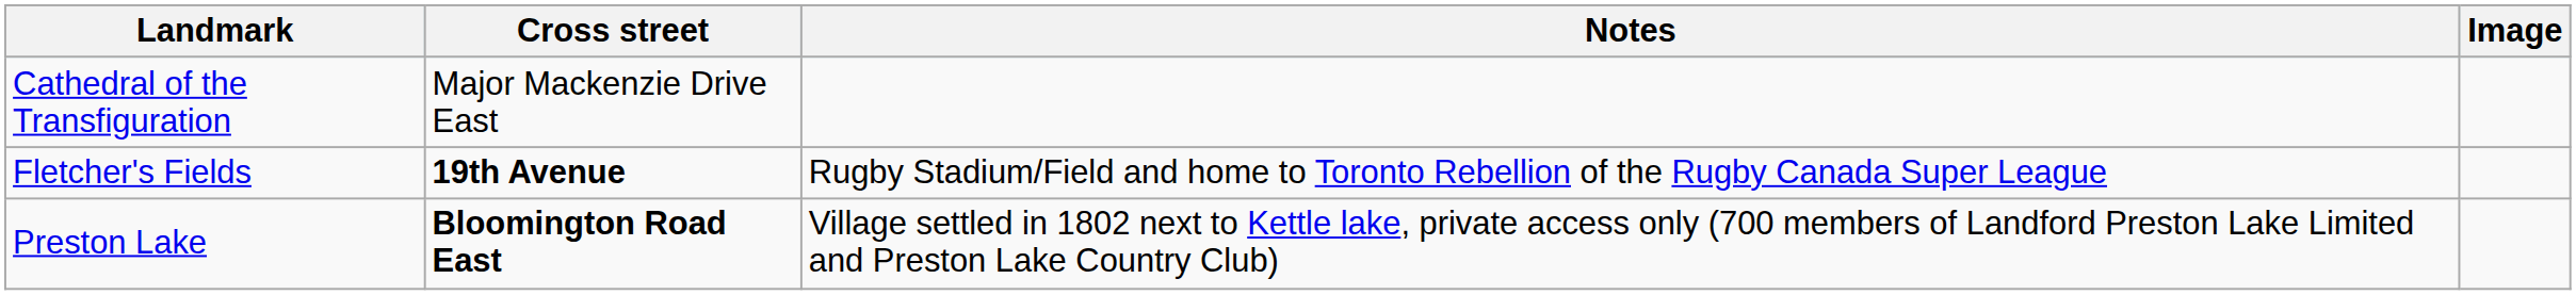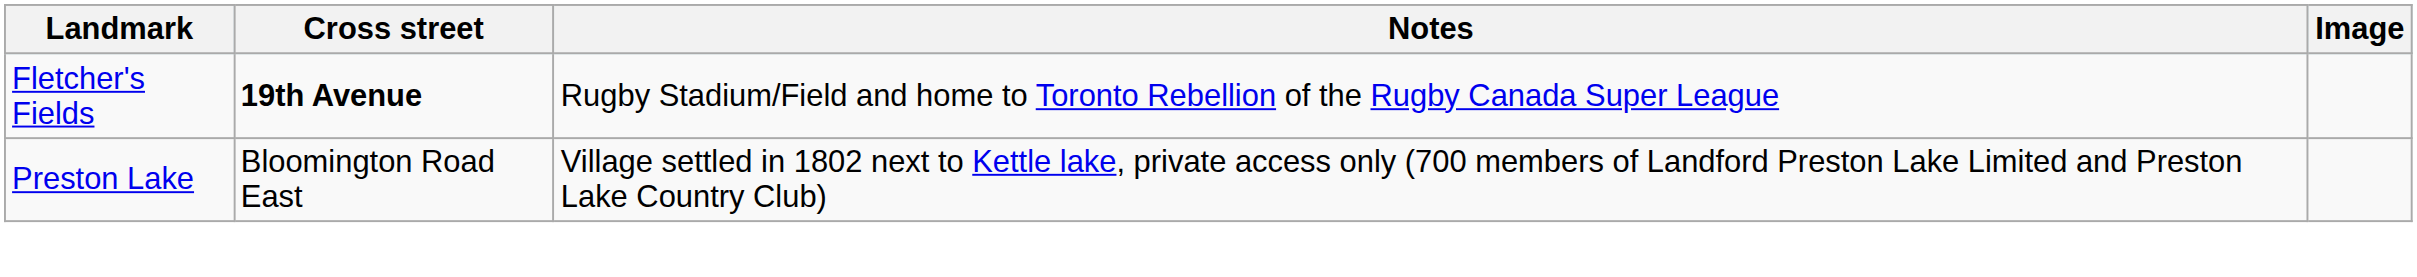- row: Cathedral of the Transfiguration | Major Mackenzie Drive East
Preston Lake | Cross street: bold -> normal
